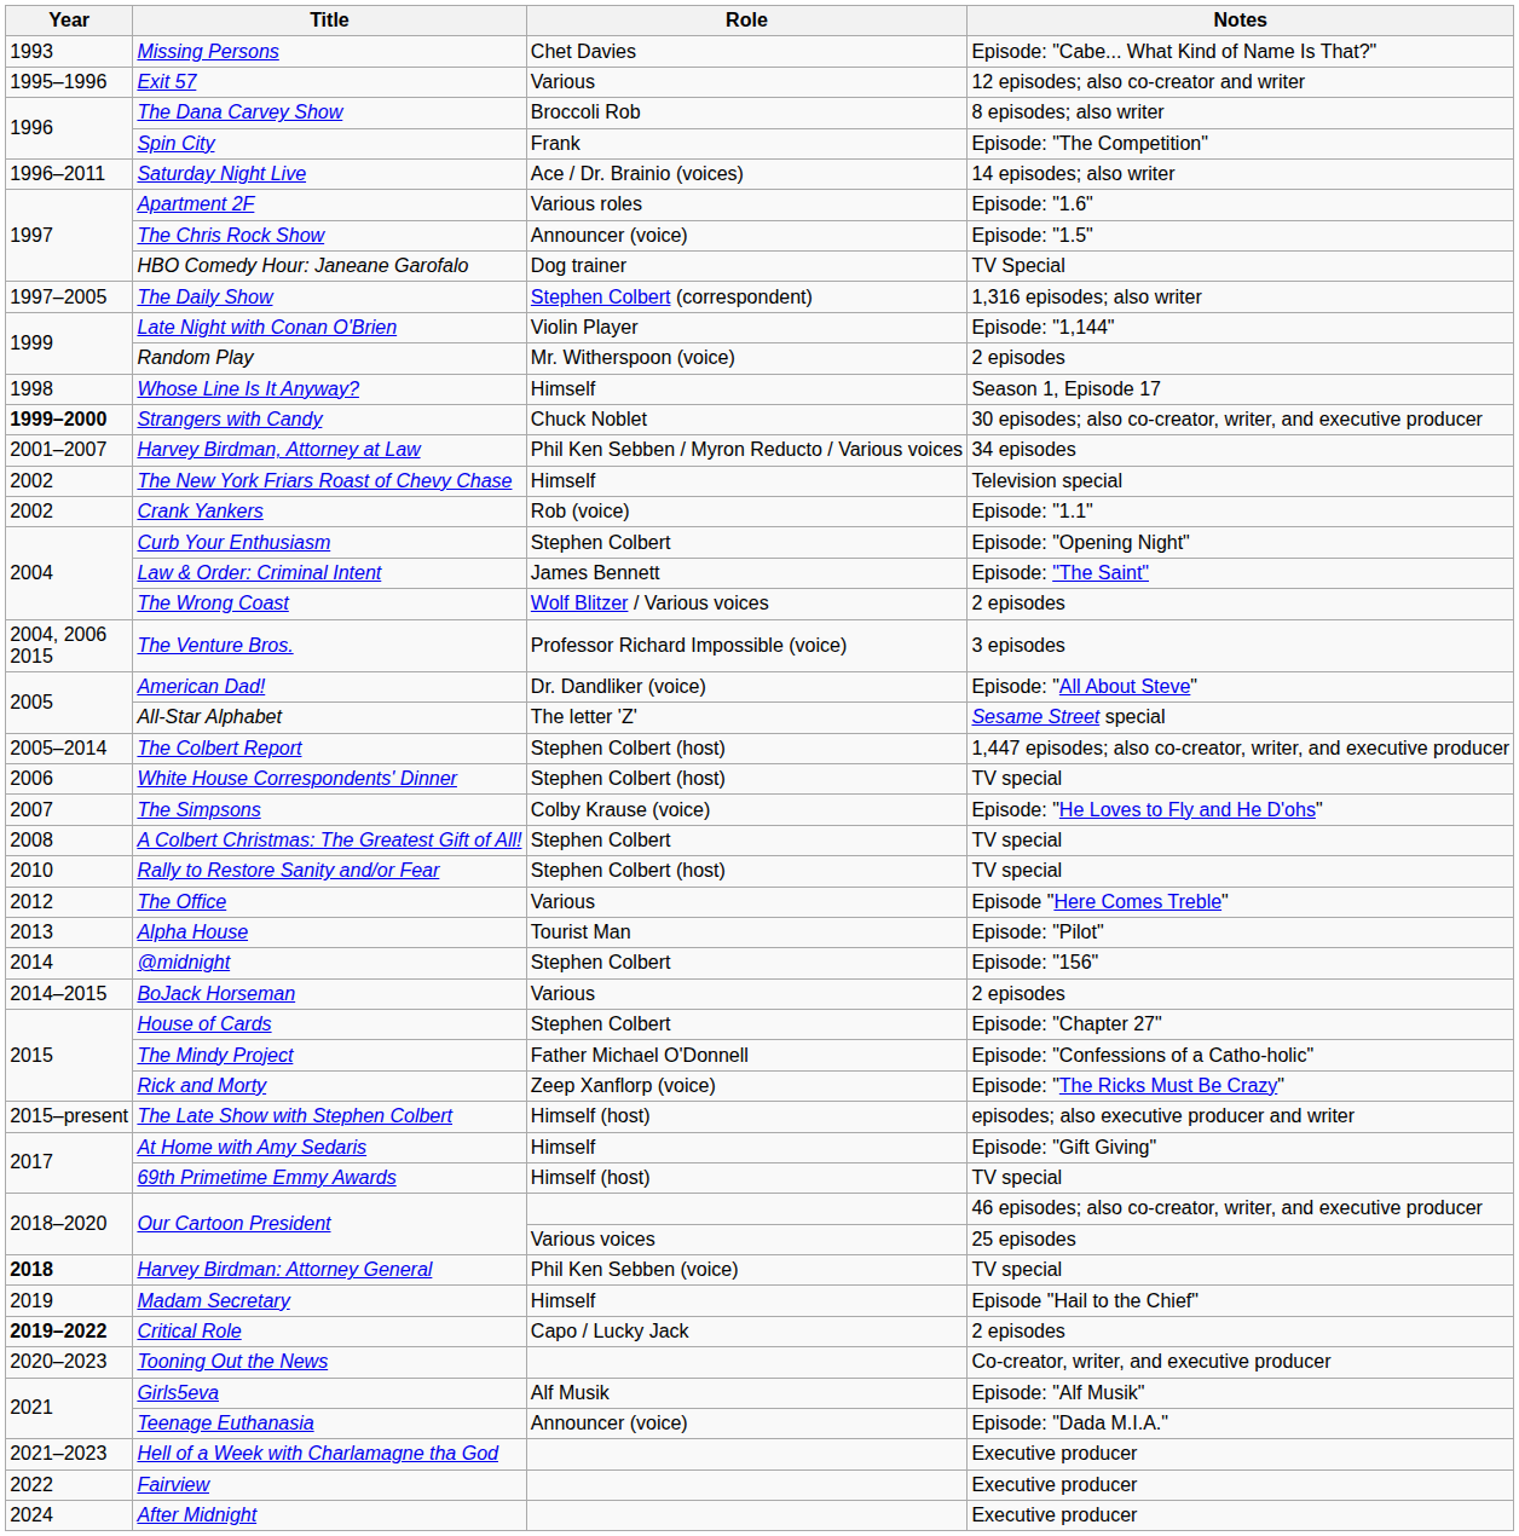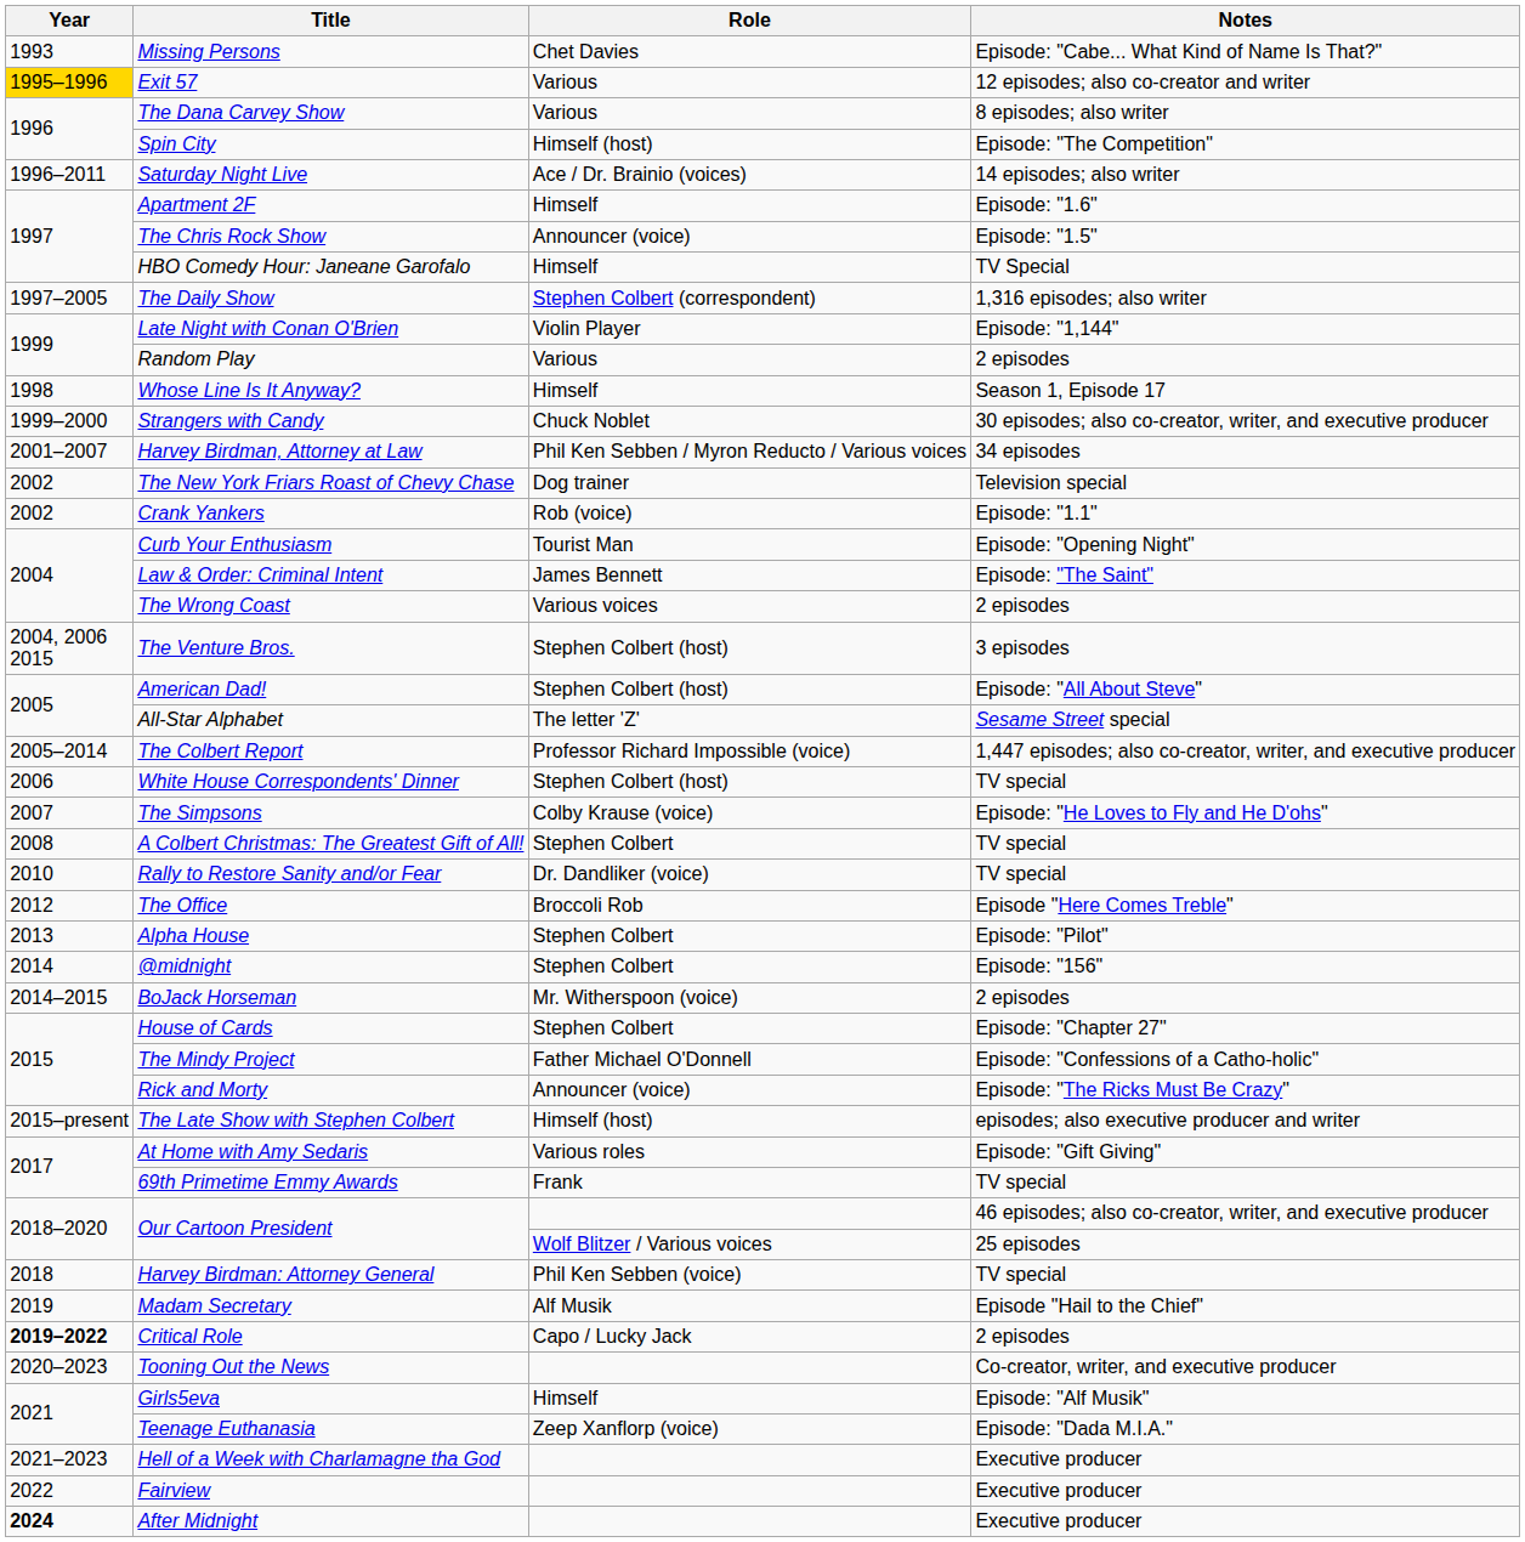Exit 57 | Year: no background -> gold background
The Dana Carvey Show | Role: Broccoli Rob -> Various
Spin City | Role: Frank -> Himself (host)
Apartment 2F | Role: Various roles -> Himself
HBO Comedy Hour: Janeane Garofalo | Role: Dog trainer -> Himself
Random Play | Role: Mr. Witherspoon (voice) -> Various
Strangers with Candy | Year: bold -> normal
The New York Friars Roast of Chevy Chase | Role: Himself -> Dog trainer
Curb Your Enthusiasm | Role: Stephen Colbert -> Tourist Man
The Wrong Coast | Role: Wolf Blitzer / Various voices -> Various voices
The Venture Bros. | Role: Professor Richard Impossible (voice) -> Stephen Colbert (host)
American Dad! | Role: Dr. Dandliker (voice) -> Stephen Colbert (host)
The Colbert Report | Role: Stephen Colbert (host) -> Professor Richard Impossible (voice)
Rally to Restore Sanity and/or Fear | Role: Stephen Colbert (host) -> Dr. Dandliker (voice)
The Office | Role: Various -> Broccoli Rob
Alpha House | Role: Tourist Man -> Stephen Colbert
BoJack Horseman | Role: Various -> Mr. Witherspoon (voice)
Rick and Morty | Role: Zeep Xanflorp (voice) -> Announcer (voice)
At Home with Amy Sedaris | Role: Himself -> Various roles
69th Primetime Emmy Awards | Role: Himself (host) -> Frank
Our Cartoon President / 25 episodes | Role: Various voices -> Wolf Blitzer / Various voices
Harvey Birdman: Attorney General | Year: bold -> normal
Madam Secretary | Role: Himself -> Alf Musik
Girls5eva | Role: Alf Musik -> Himself
Teenage Euthanasia | Role: Announcer (voice) -> Zeep Xanflorp (voice)
After Midnight | Year: normal -> bold
